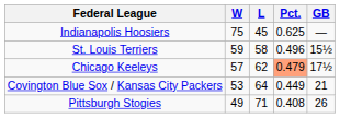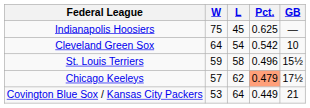+ row: Cleveland Green Sox | 64 | 54 | 0.542 | 10
- row: Pittsburgh Stogies | 49 | 71 | 0.408 | 26
